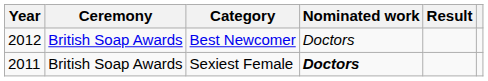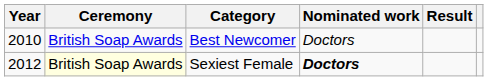Best Newcomer | Year: 2012 -> 2010
Sexiest Female | Year: 2011 -> 2012
Sexiest Female | Ceremony: no background -> lightyellow background
